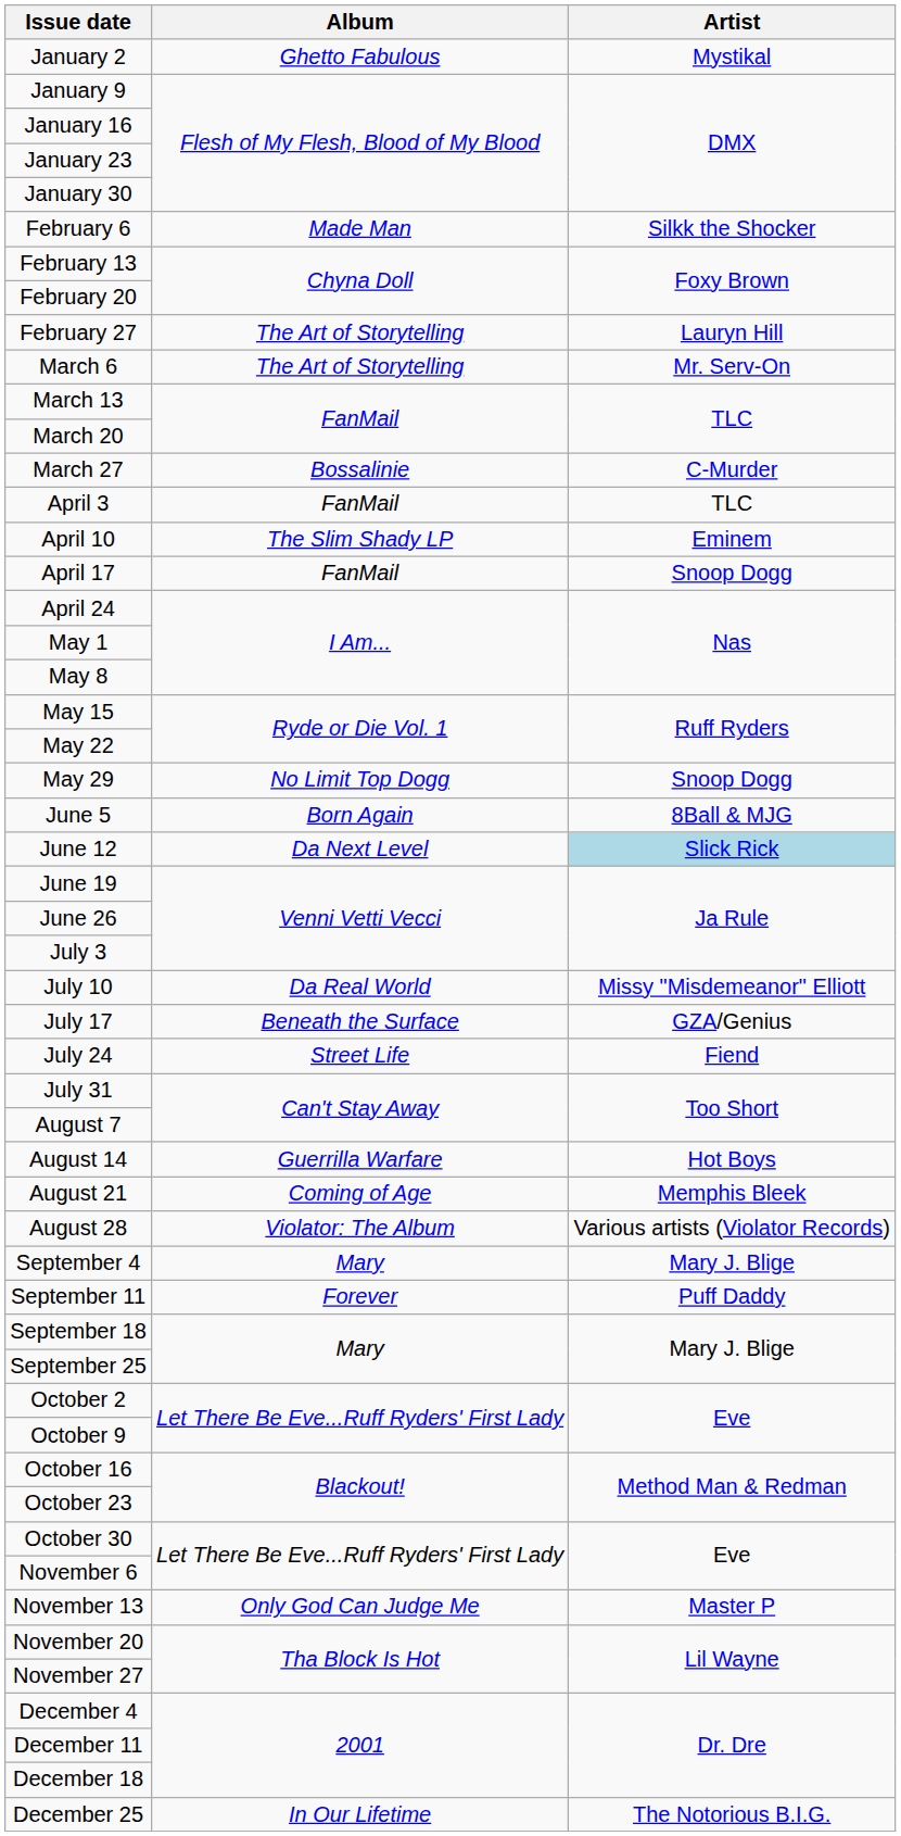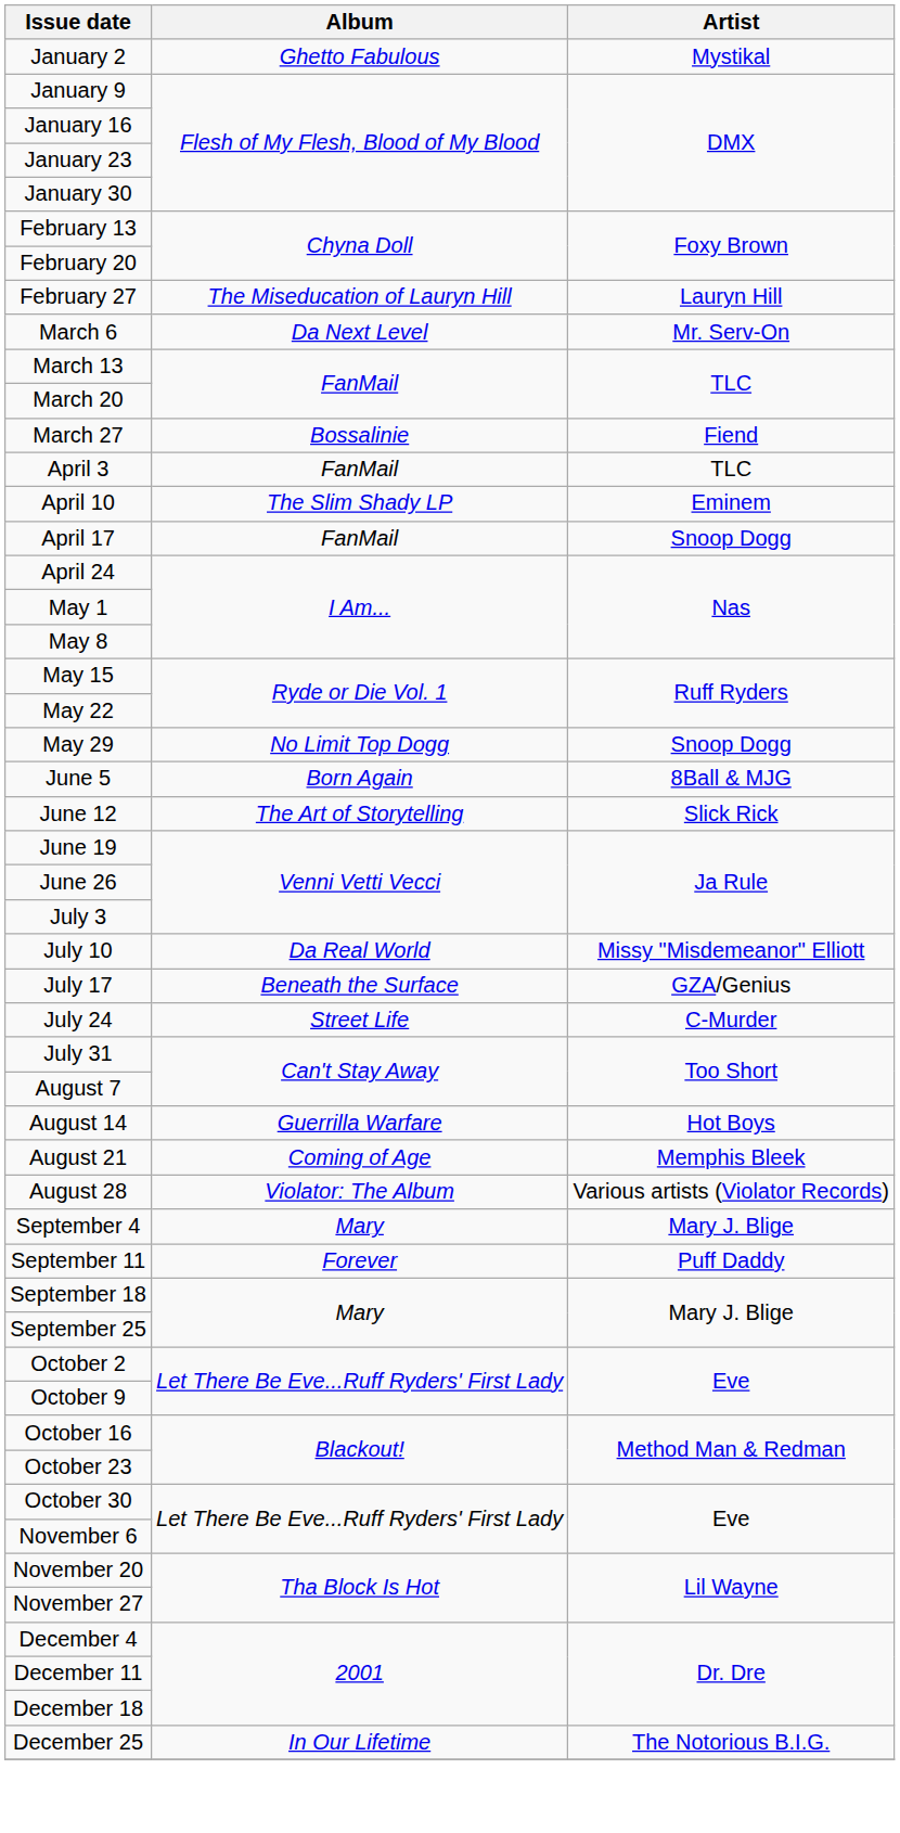- row: February 6 | Made Man | Silkk the Shocker
February 27 | Album: The Art of Storytelling -> The Miseducation of Lauryn Hill
March 6 | Album: The Art of Storytelling -> Da Next Level
March 27 | Artist: C-Murder -> Fiend
June 12 | Album: Da Next Level -> The Art of Storytelling
June 12 | Artist: lightblue background -> no background
July 24 | Artist: Fiend -> C-Murder
- row: November 13 | Only God Can Judge Me | Master P
